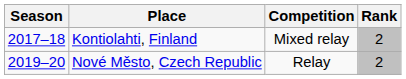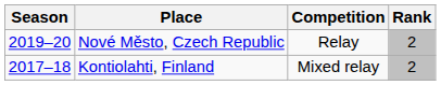rows swapped: Kontiolahti, Finland <-> Nové Město, Czech Republic
